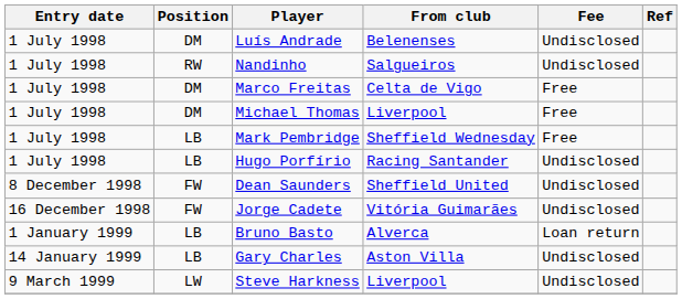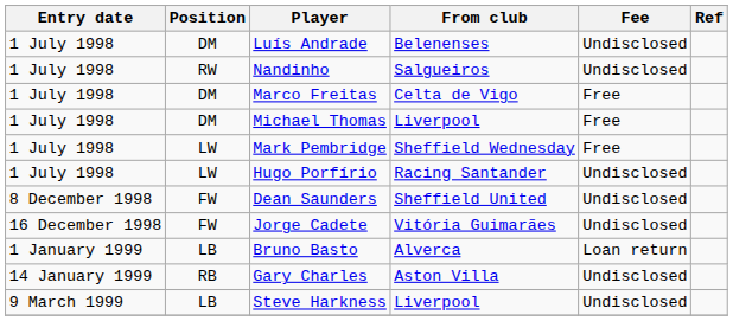Mark Pembridge | Position: LB -> LW
Hugo Porfírio | Position: LB -> LW
Gary Charles | Position: LB -> RB
Steve Harkness | Position: LW -> LB
